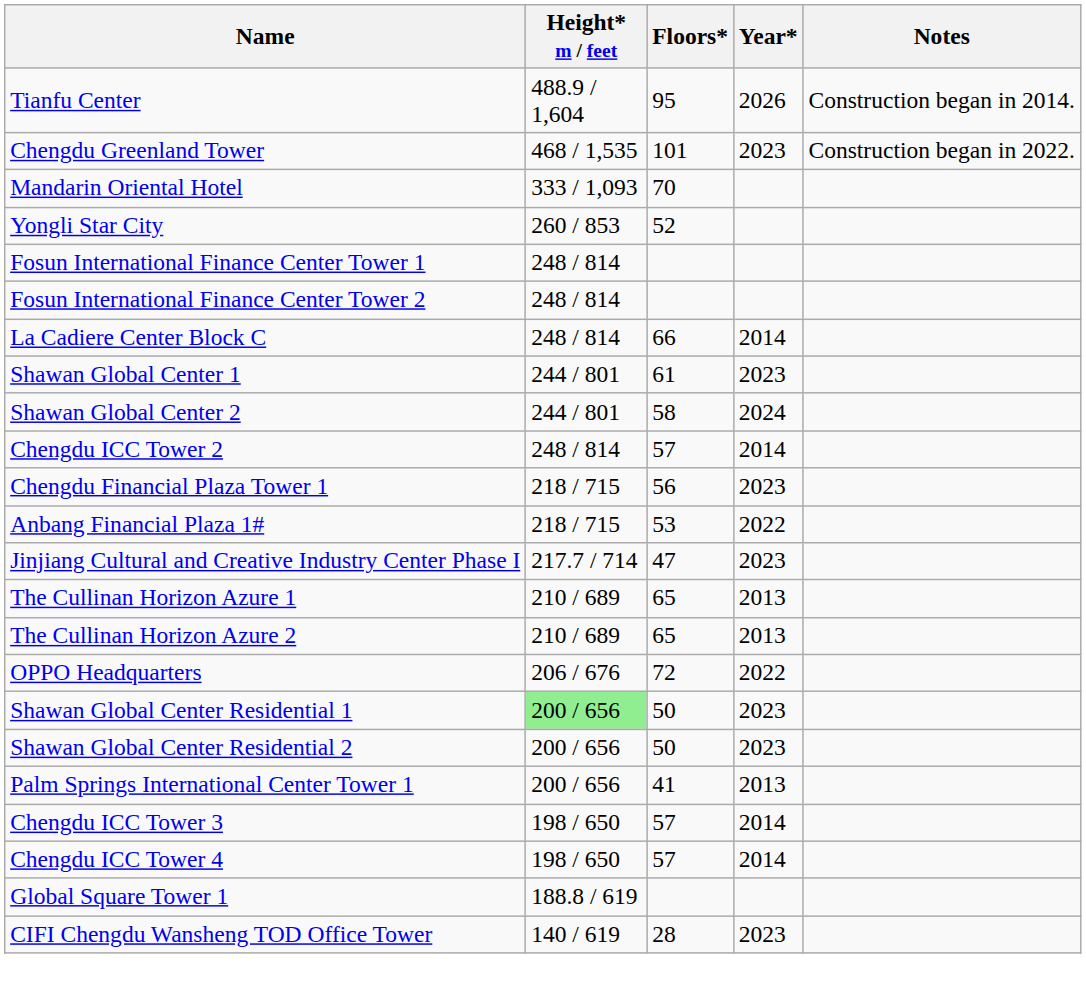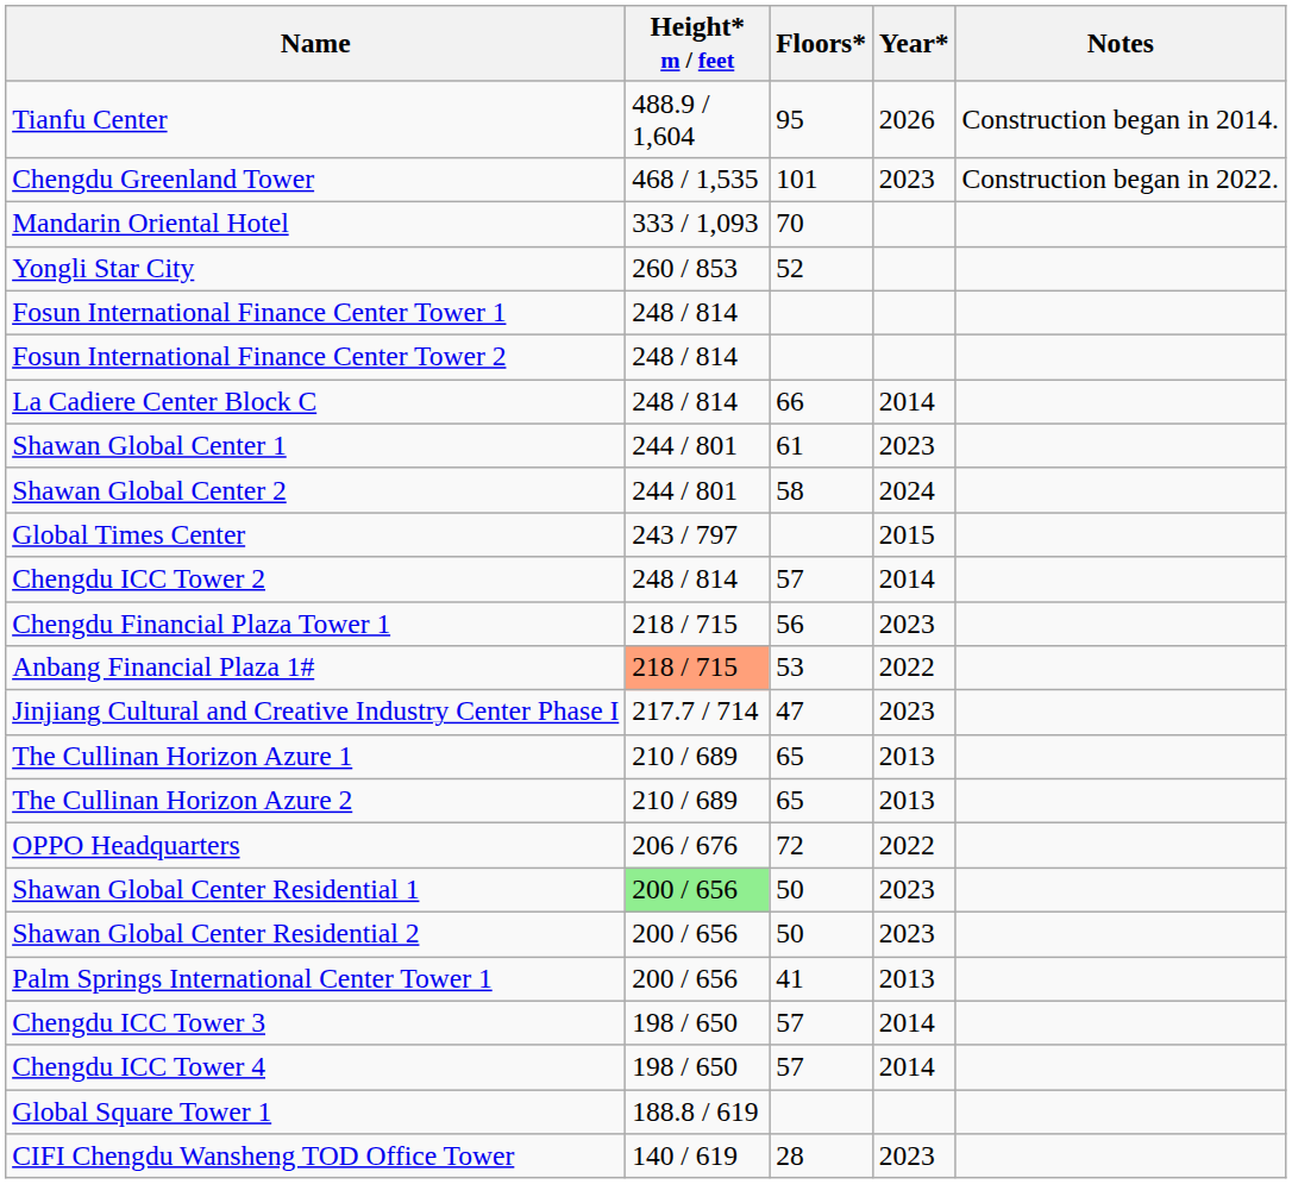+ row: Global Times Center | 243 / 797 | 2015
Anbang Financial Plaza 1# | Height* m / feet: no background -> lightsalmon background
